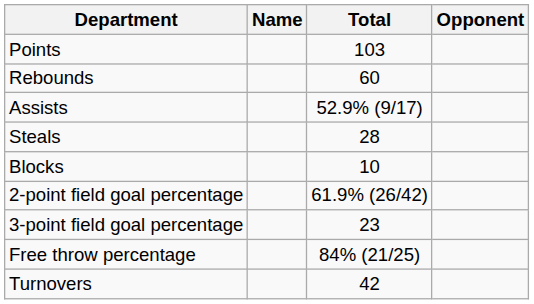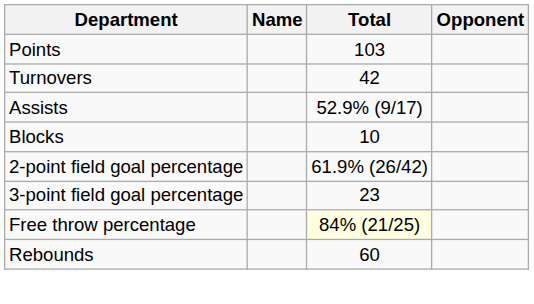rows swapped: Rebounds <-> Turnovers
- row: Steals | 28
Free throw percentage | Total: no background -> lightyellow background
